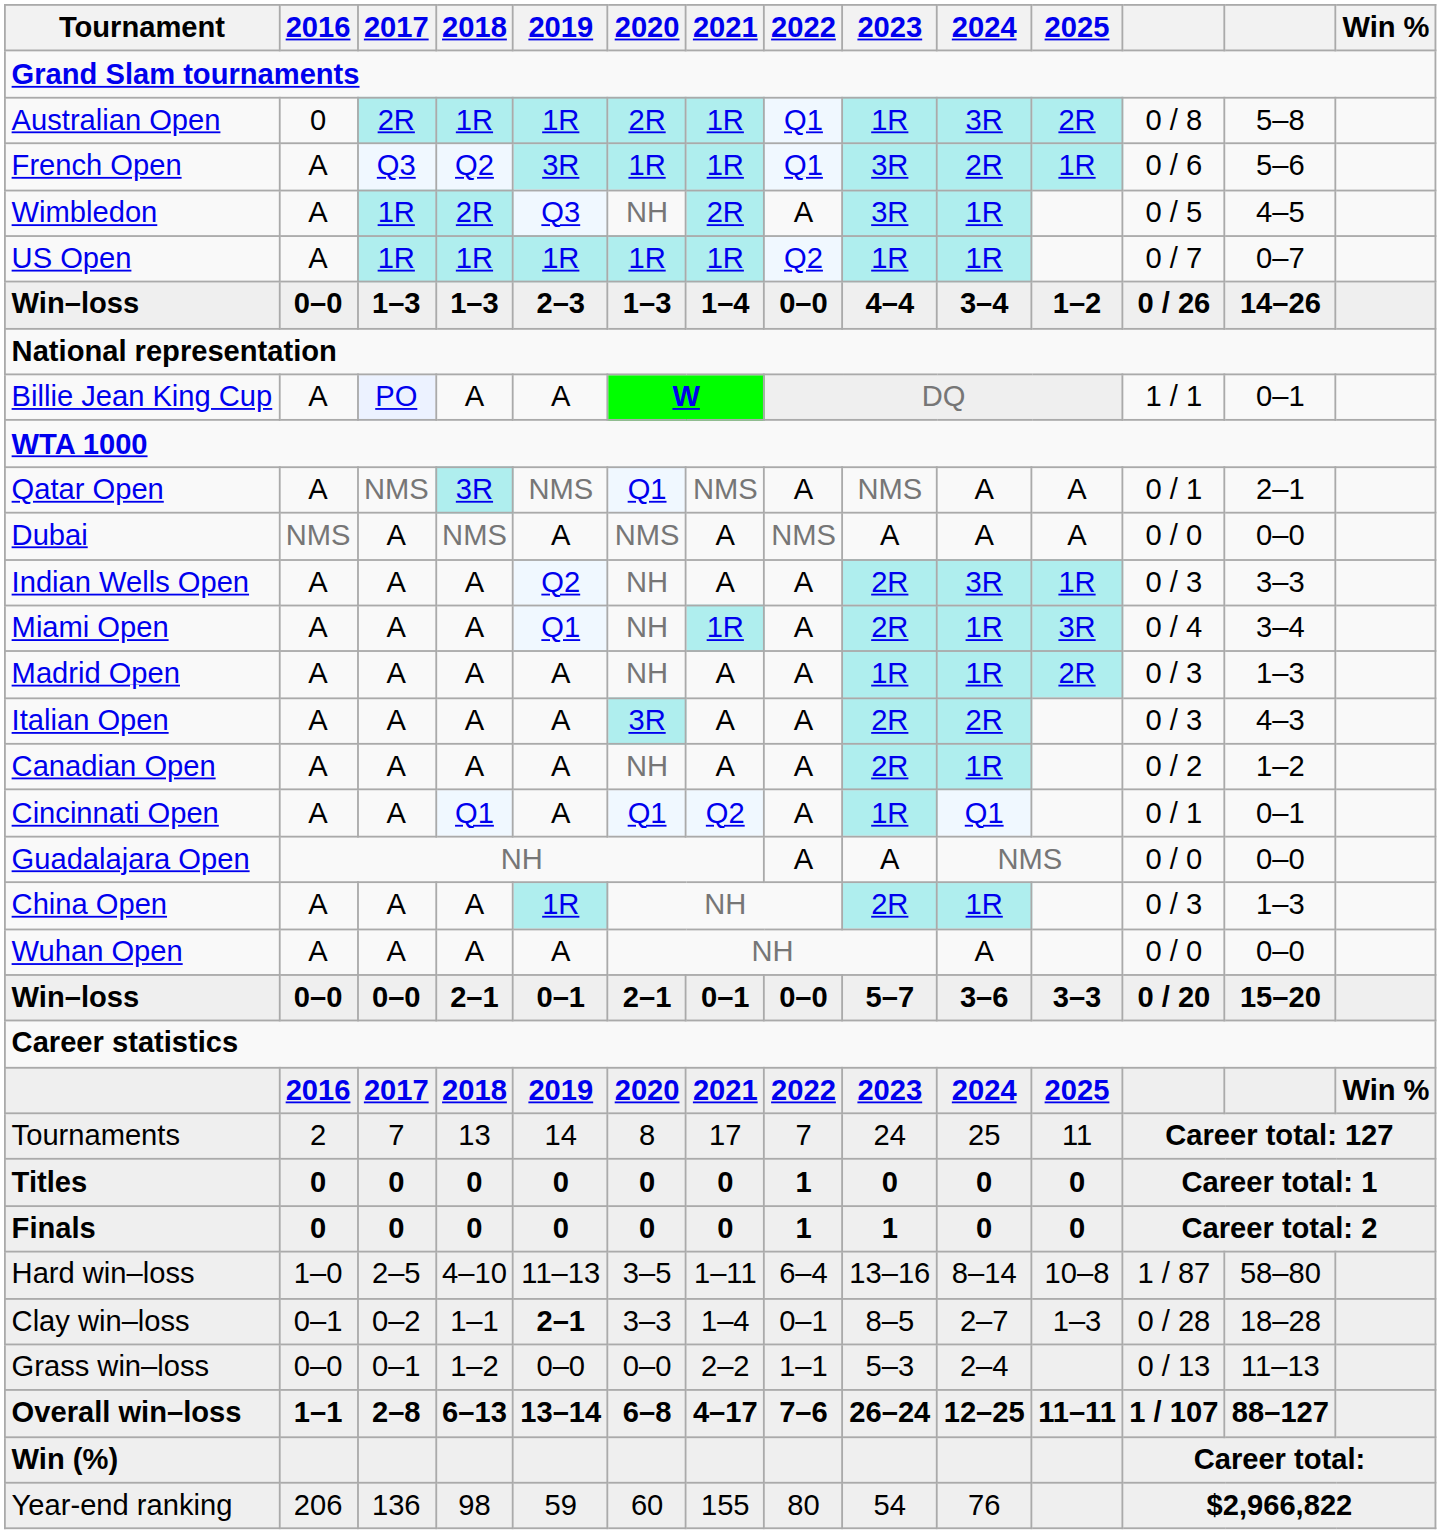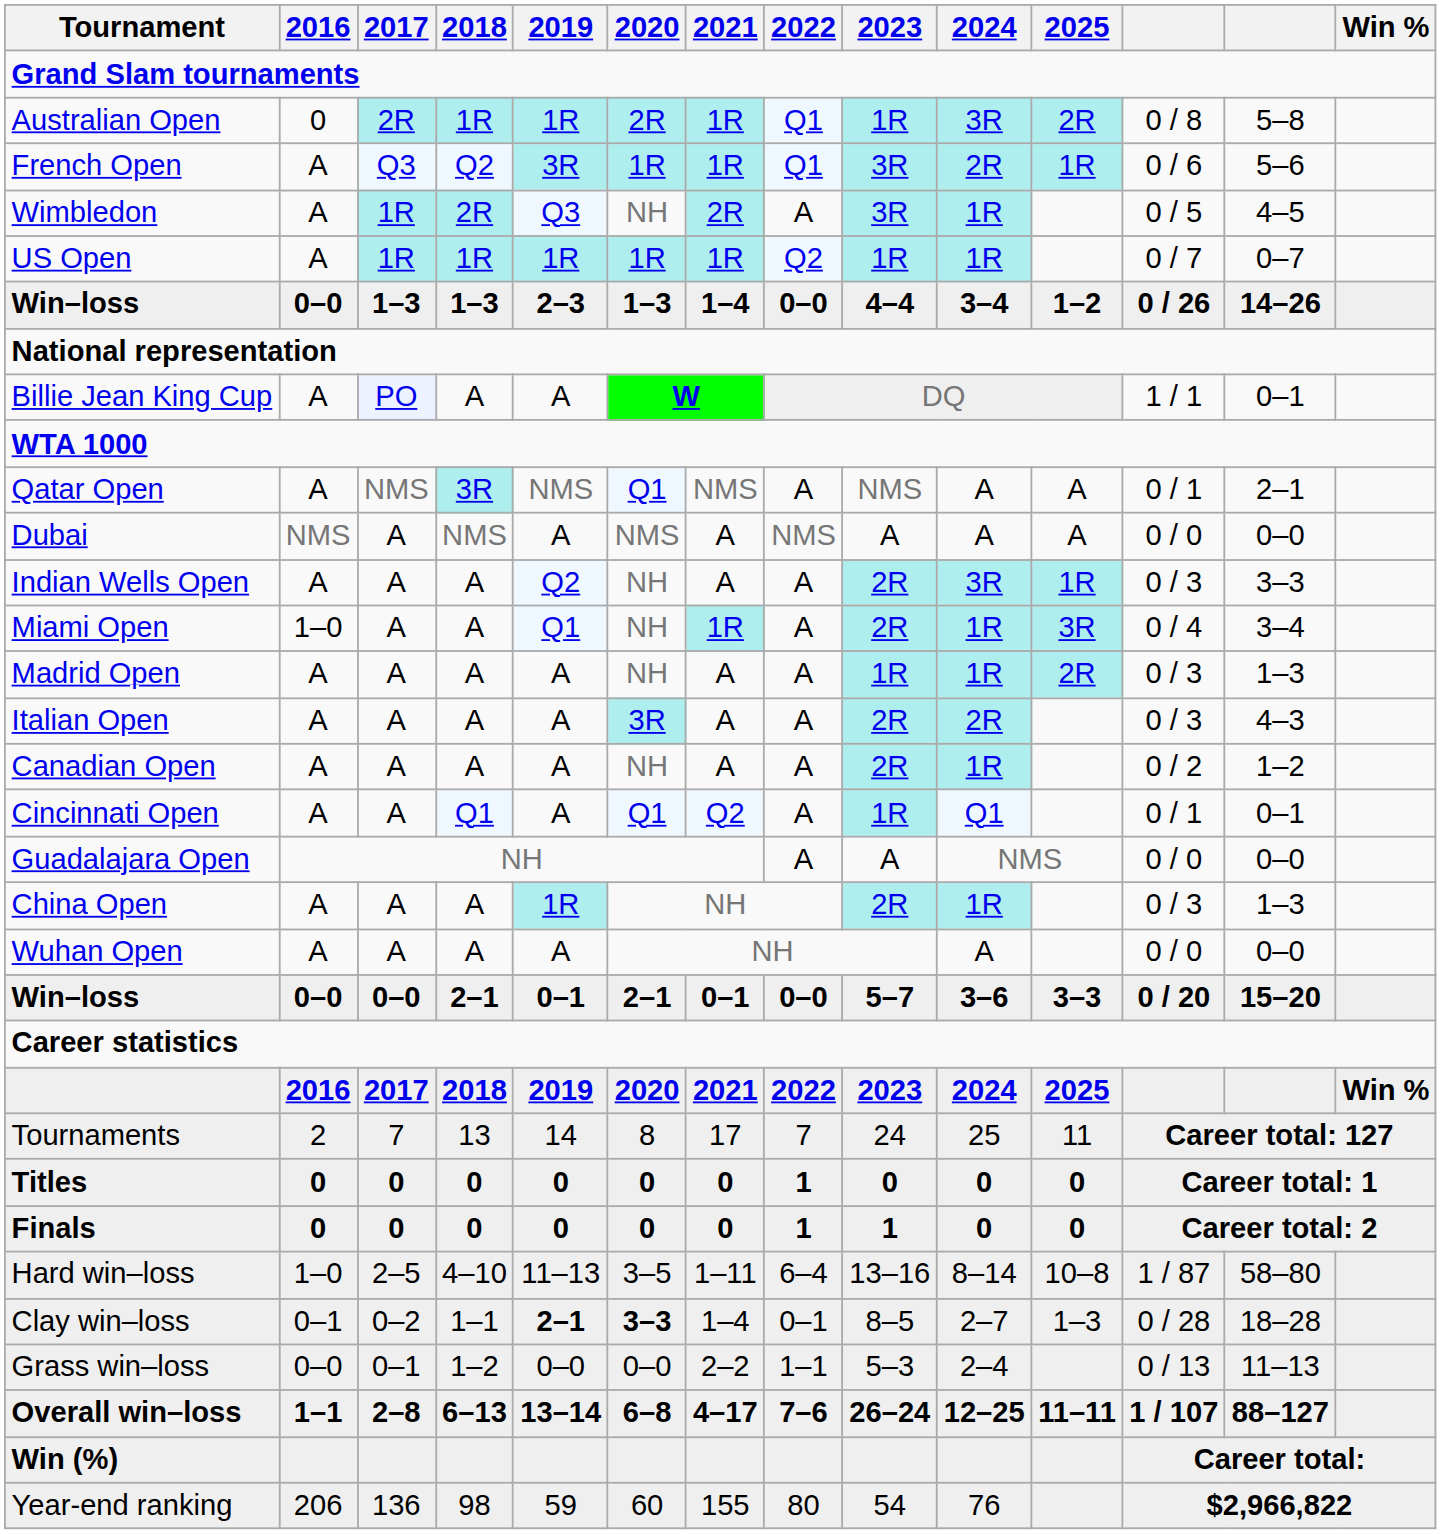Miami Open | 2016: A -> 1–0
Clay win–loss | 2020: normal -> bold
